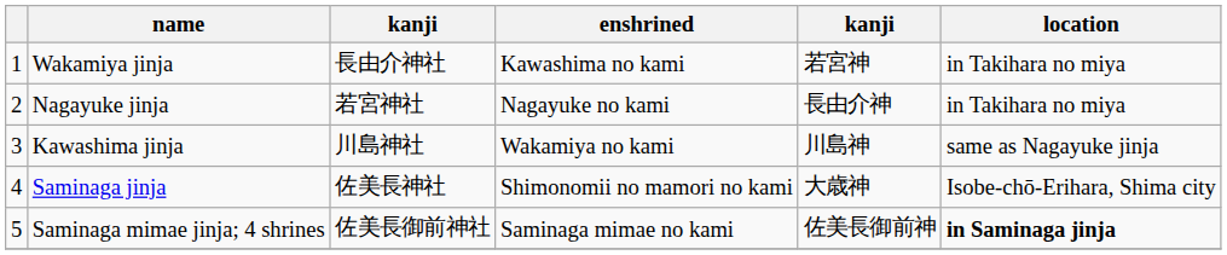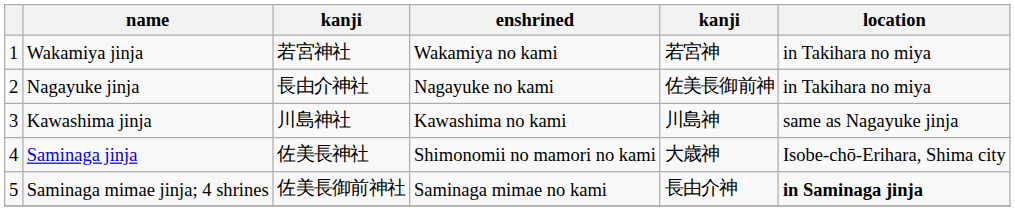Wakamiya jinja | column 3: 長由介神社 -> 若宮神社
Wakamiya jinja | enshrined: Kawashima no kami -> Wakamiya no kami
Nagayuke jinja | column 3: 若宮神社 -> 長由介神社
Nagayuke jinja | column 5: 長由介神 -> 佐美長御前神
Kawashima jinja | enshrined: Wakamiya no kami -> Kawashima no kami
Saminaga mimae jinja; 4 shrines | column 5: 佐美長御前神 -> 長由介神
